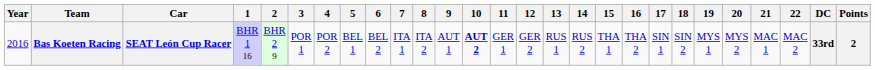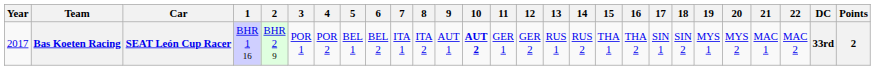Bas Koeten Racing | Year: 2016 -> 2017
